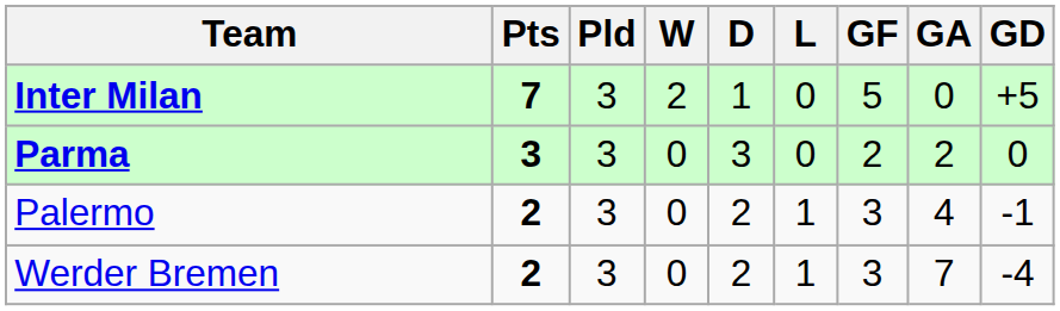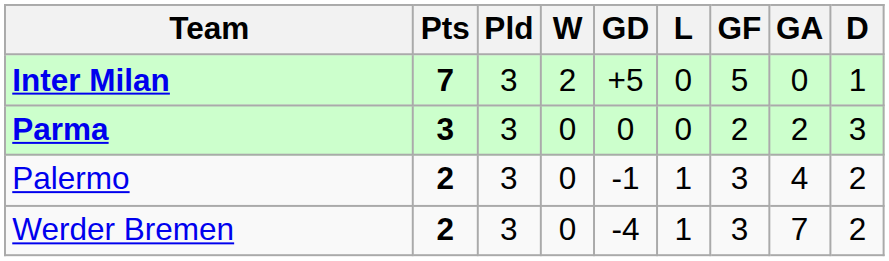columns swapped: D <-> GD
